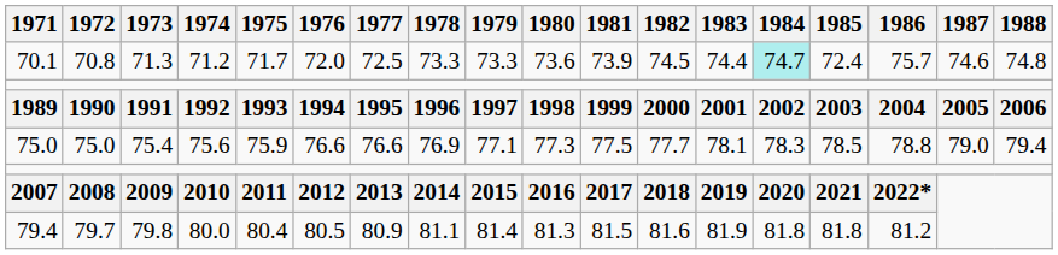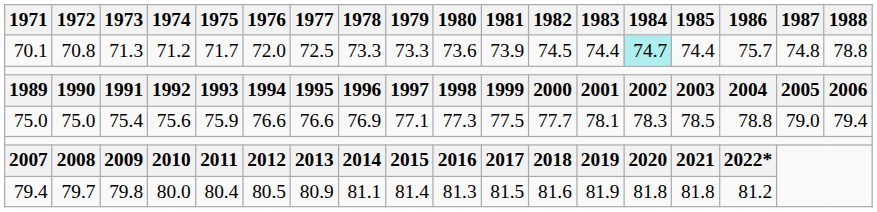70.1 | 1985: 72.4 -> 74.4
70.1 | 1987: 74.6 -> 74.8
70.1 | 1988: 74.8 -> 78.8
